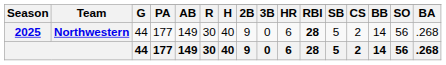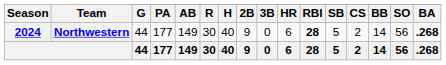Northwestern | Season: 2025 -> 2024
Northwestern | BA: normal -> bold
